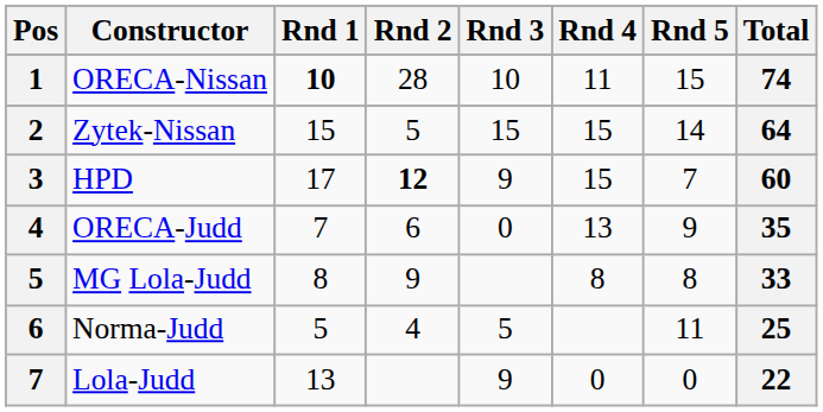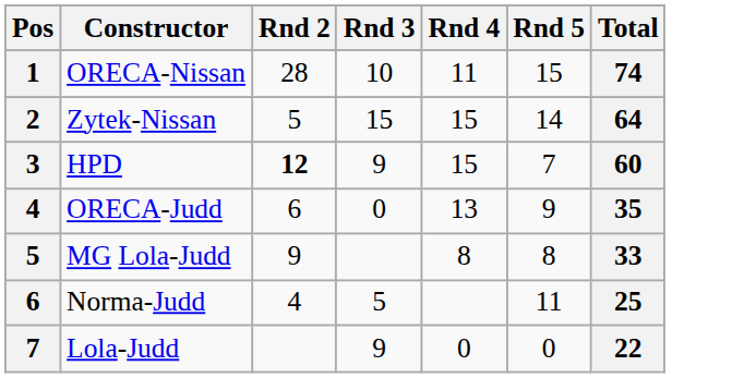- column: Rnd 1 | 10 | 15 | 17 | 7 | 8 | 5 | 13
